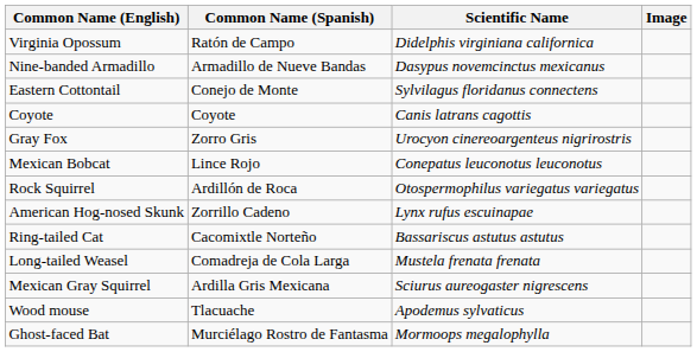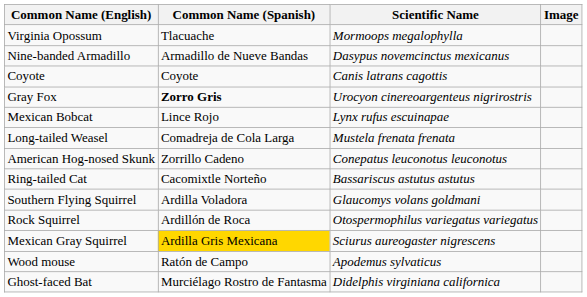Virginia Opossum | Common Name (Spanish): Ratón de Campo -> Tlacuache
Virginia Opossum | Scientific Name: Didelphis virginiana californica -> Mormoops megalophylla
- row: Eastern Cottontail | Conejo de Monte | Sylvilagus floridanus connectens
Gray Fox | Common Name (Spanish): normal -> bold
Mexican Bobcat | Scientific Name: Conepatus leuconotus leuconotus -> Lynx rufus escuinapae
rows swapped: Long-tailed Weasel <-> Rock Squirrel
American Hog-nosed Skunk | Scientific Name: Lynx rufus escuinapae -> Conepatus leuconotus leuconotus
+ row: Southern Flying Squirrel | Ardilla Voladora | Glaucomys volans goldmani
Mexican Gray Squirrel | Common Name (Spanish): no background -> gold background
Wood mouse | Common Name (Spanish): Tlacuache -> Ratón de Campo
Ghost-faced Bat | Scientific Name: Mormoops megalophylla -> Didelphis virginiana californica
